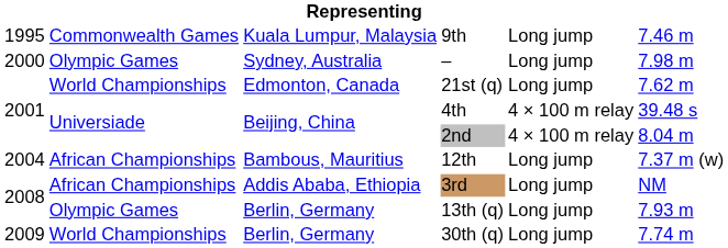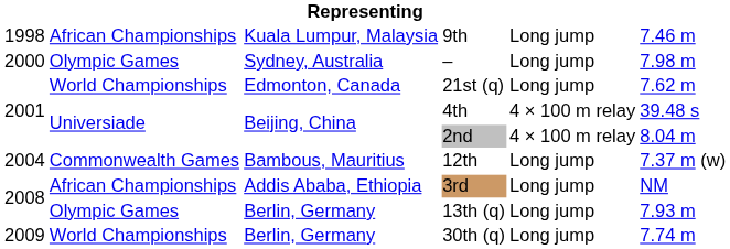9th | column 1: 1995 -> 1998
9th | column 2: Commonwealth Games -> African Championships
12th | column 2: African Championships -> Commonwealth Games
